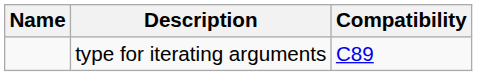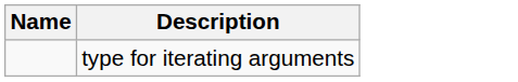- column: Compatibility | C89
